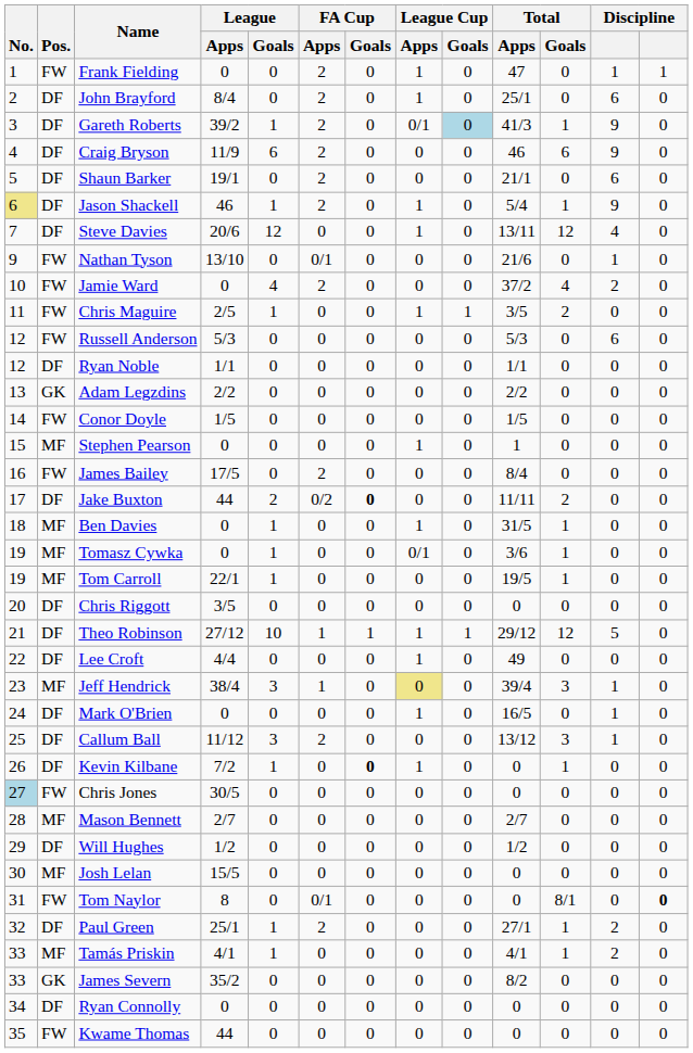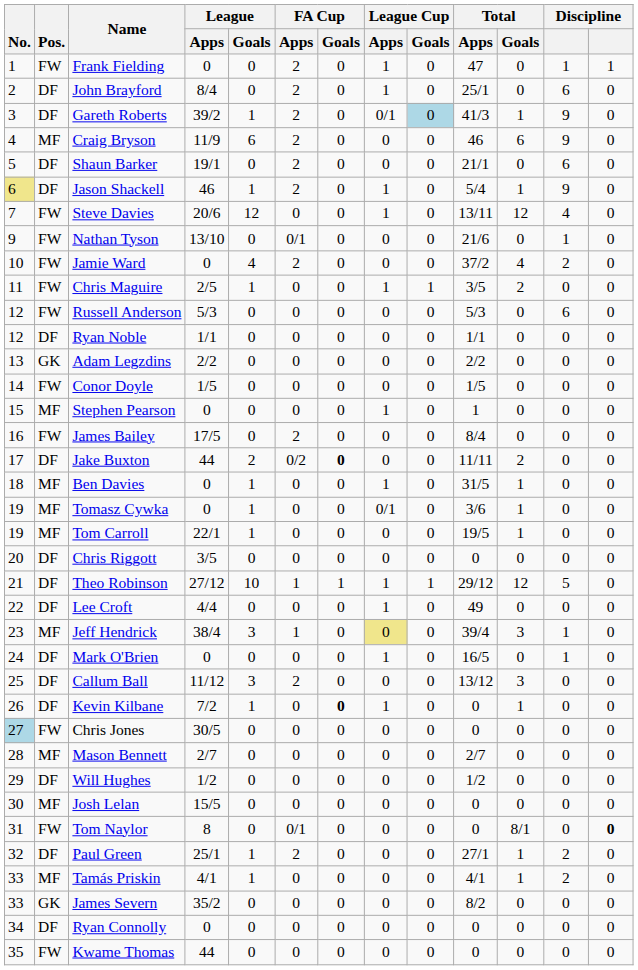Craig Bryson | Pos.: DF -> MF
Steve Davies | Pos.: DF -> FW
Callum Ball | column 12: 1 -> 0
